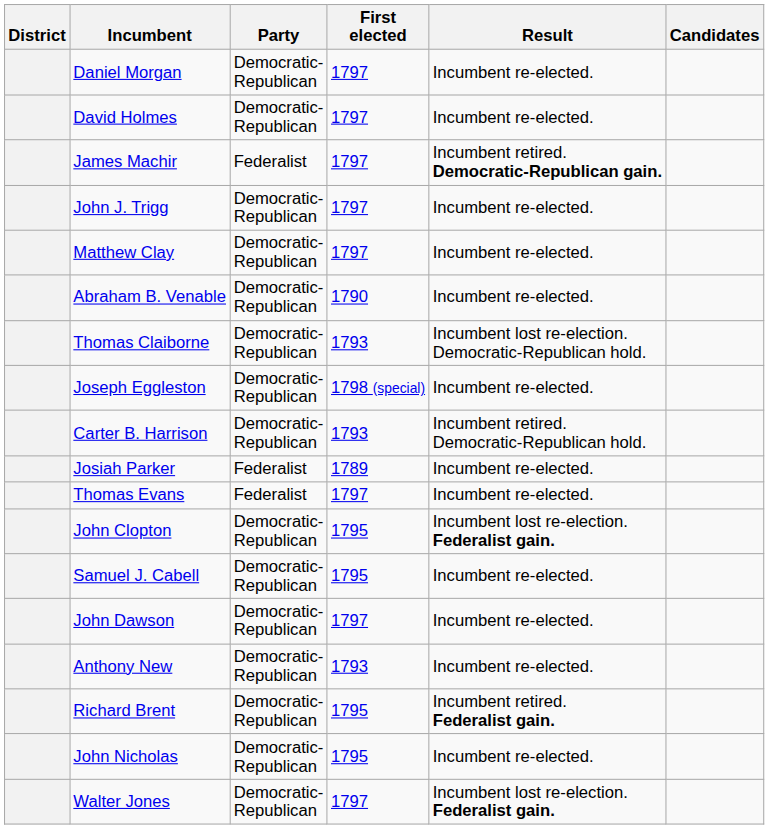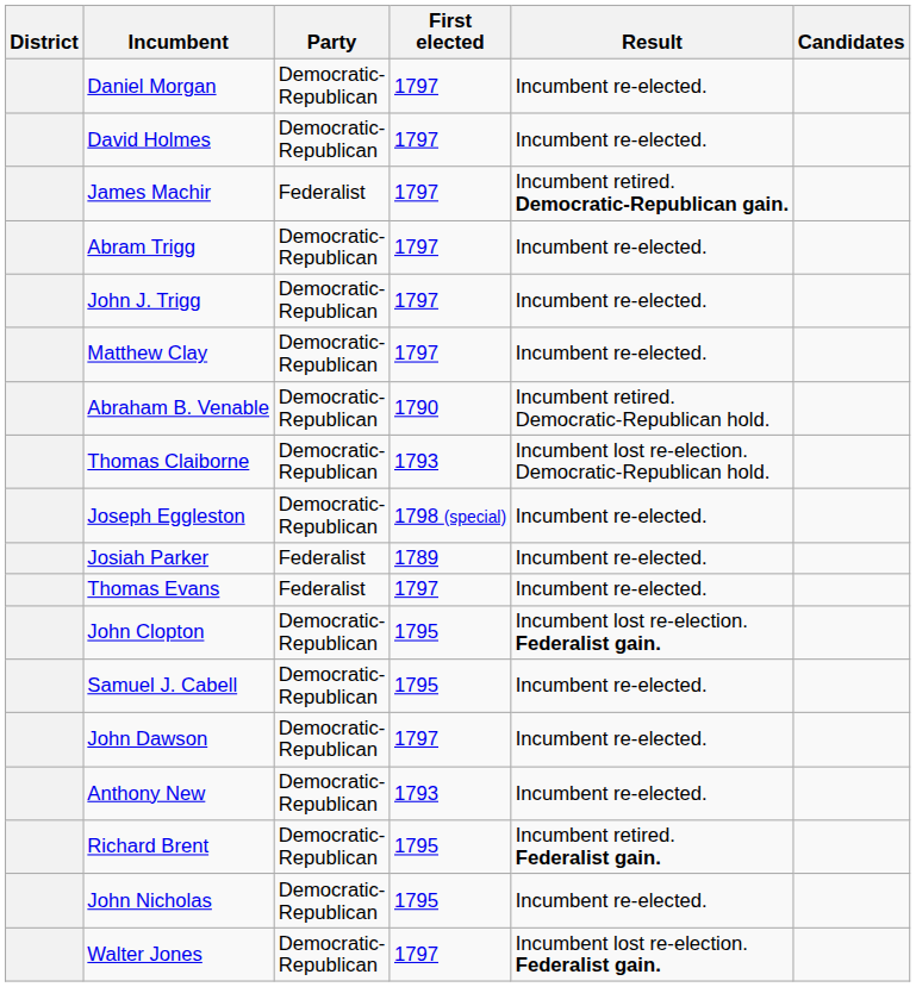+ row: Abram Trigg | Democratic- Republican | 1797 | Incumbent re-elected.
Abraham B. Venable | Result: Incumbent re-elected. -> Incumbent retired. Democratic-Republican hold.
- row: Carter B. Harrison | Democratic- Republican | 1793 | Incumbent retired. Democratic-Republican hold.
